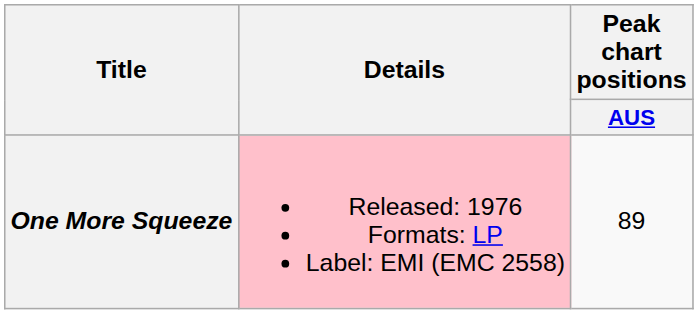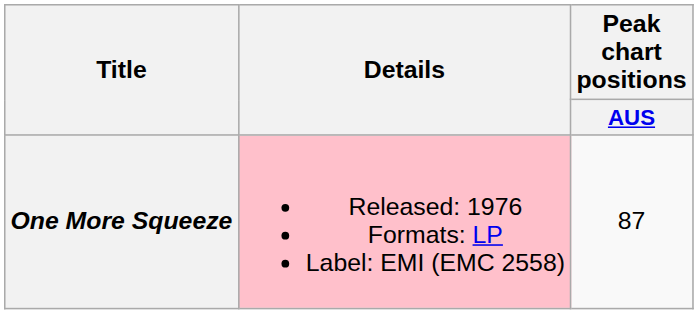One More Squeeze | Peak chart positions / AUS: 89 -> 87
